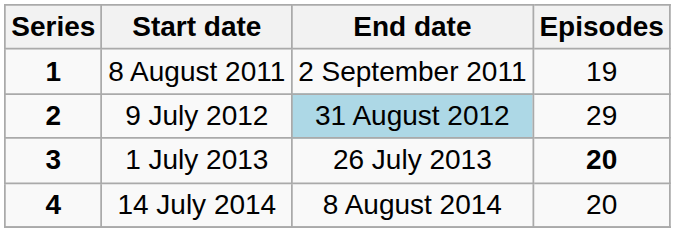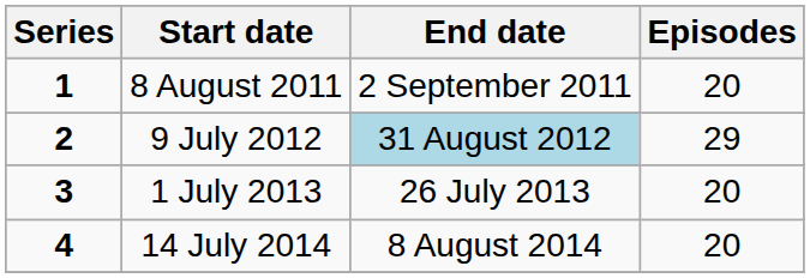8 August 2011 | Episodes: 19 -> 20
1 July 2013 | Episodes: bold -> normal
